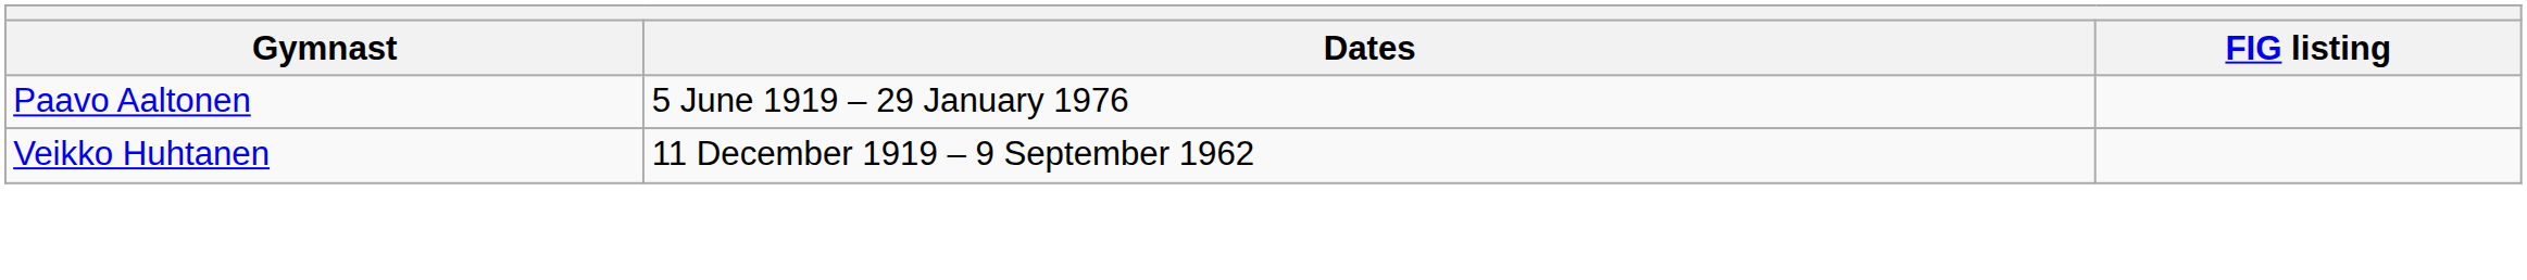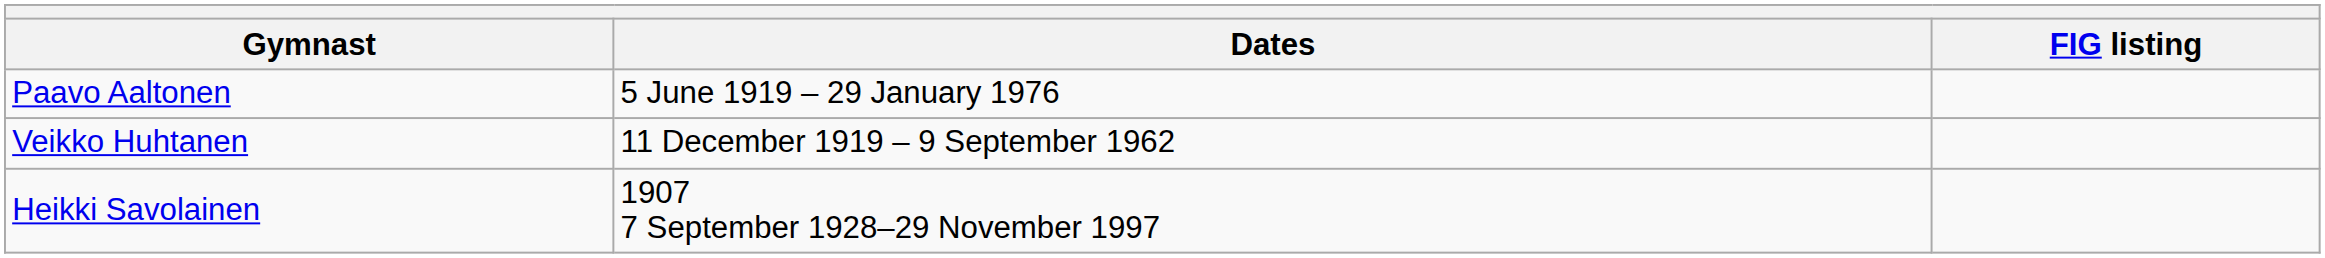+ row: Heikki Savolainen | 1907 7 September 1928–29 November 1997
